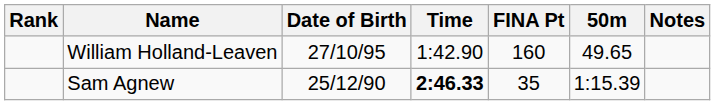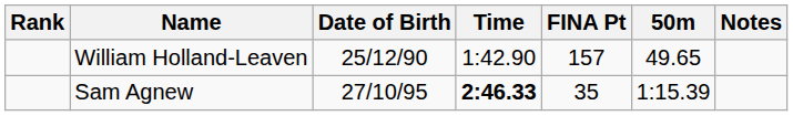William Holland-Leaven | Date of Birth: 27/10/95 -> 25/12/90
William Holland-Leaven | FINA Pt: 160 -> 157
Sam Agnew | Date of Birth: 25/12/90 -> 27/10/95
